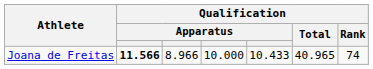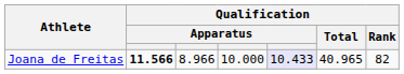Joana de Freitas | column 5: no background -> lavender background
Joana de Freitas | Qualification / Rank: 74 -> 82
